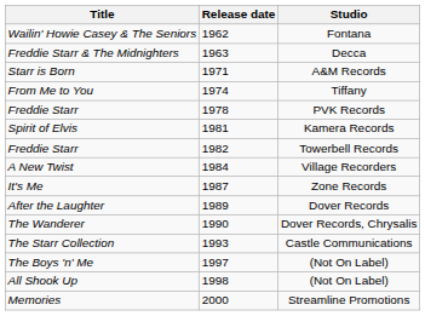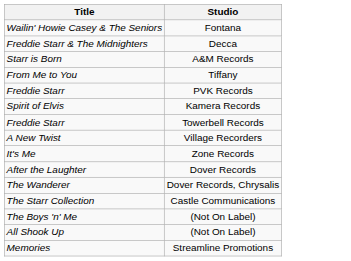- column: Release date | 1962 | 1963 | 1971 | 1974 | 1978 | 1981 | 1982 | 1984 | 1987 | 1989 | 1990 | 1993 | 1997 | 1998 | 2000
